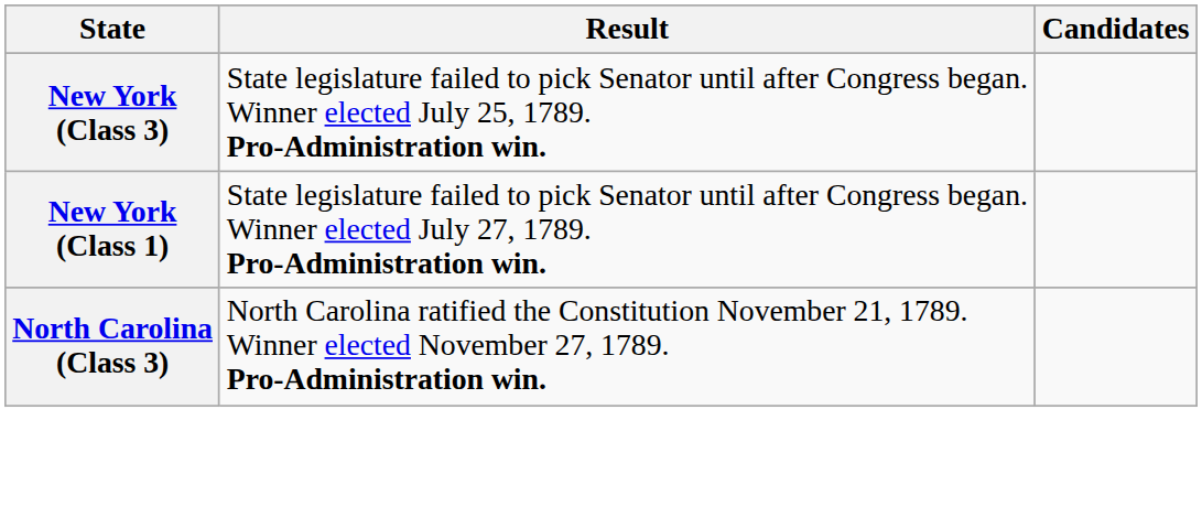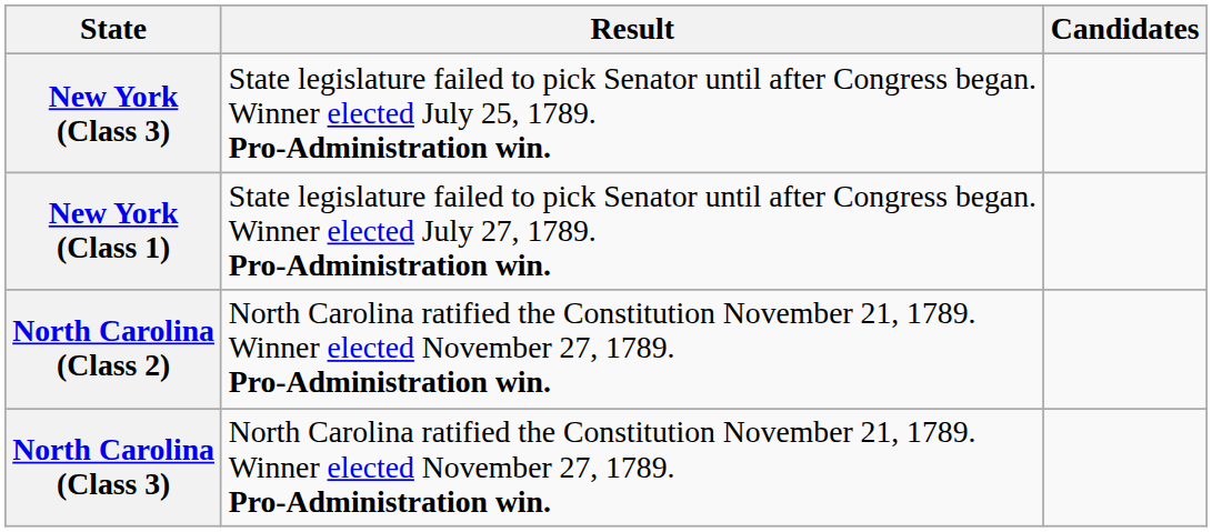+ row: North Carolina (Class 2) | North Carolina ratified the Constitution November 21, 1789. Winner elected November 27, 1789. Pro-Administration win.
